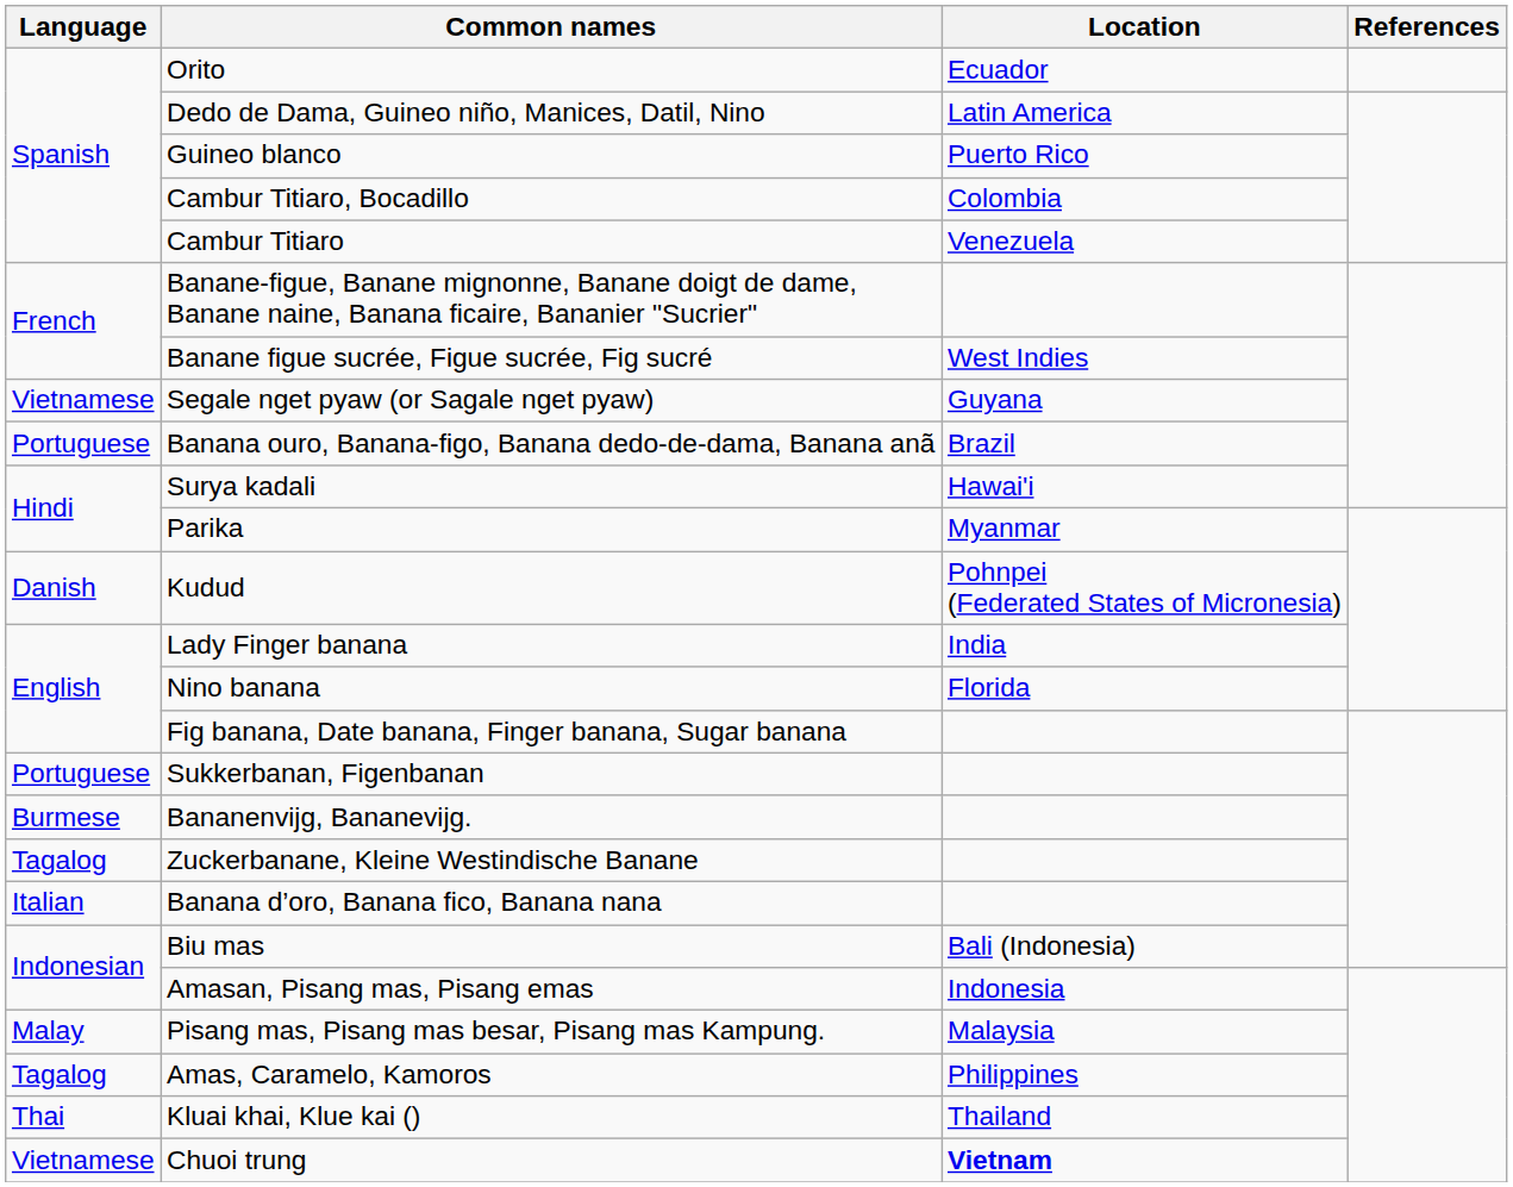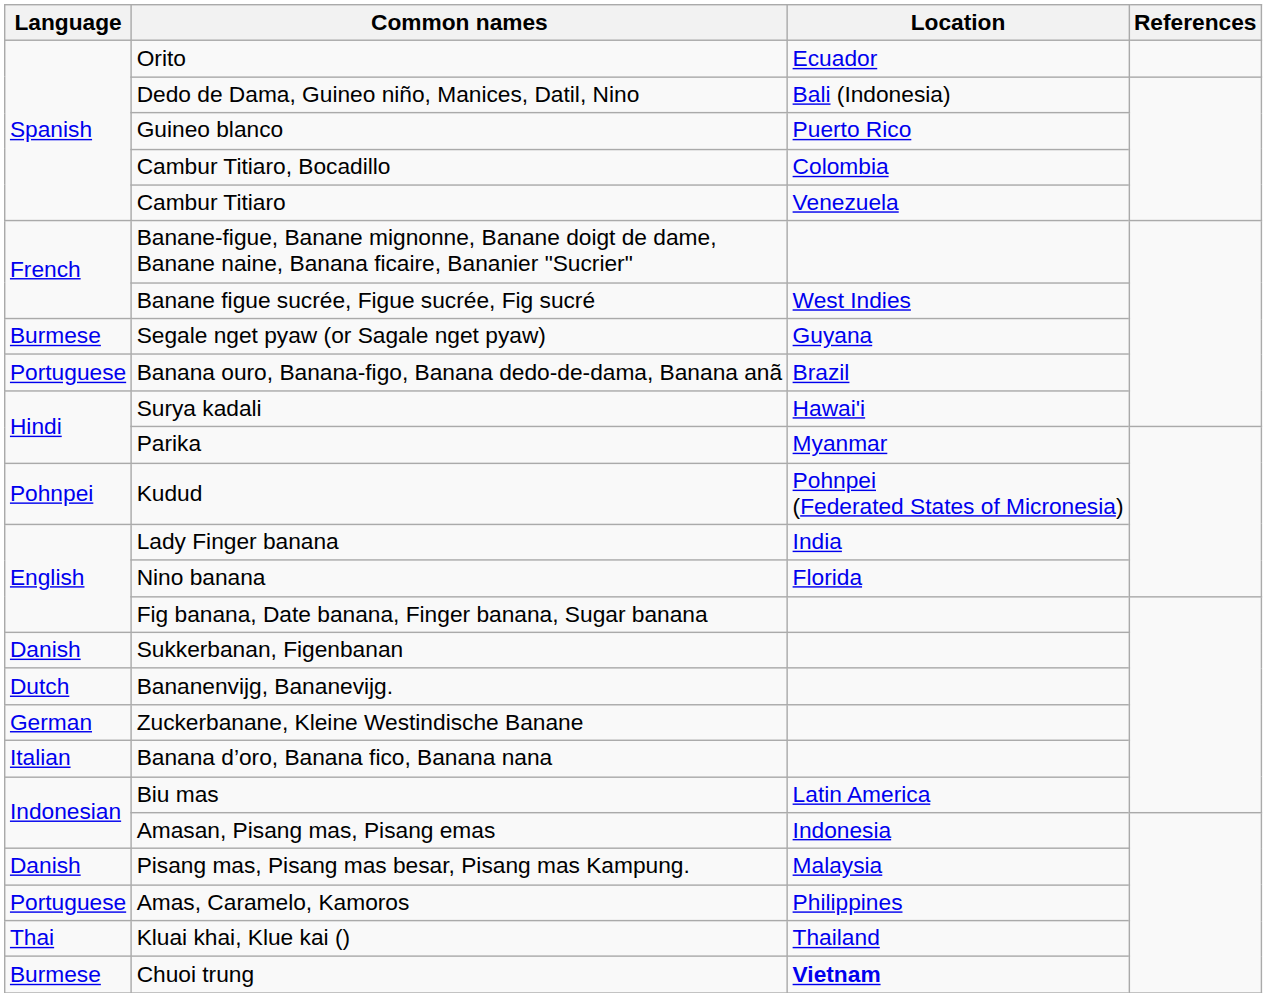Dedo de Dama, Guineo niño, Manices, Datil, Nino | Location: Latin America -> Bali (Indonesia)
Segale nget pyaw (or Sagale nget pyaw) | Language: Vietnamese -> Burmese
Kudud | Language: Danish -> Pohnpei
Sukkerbanan, Figenbanan | Language: Portuguese -> Danish
Bananenvijg, Bananevijg. | Language: Burmese -> Dutch
Zuckerbanane, Kleine Westindische Banane | Language: Tagalog -> German
Biu mas | Location: Bali (Indonesia) -> Latin America
Pisang mas, Pisang mas besar, Pisang mas Kampung. | Language: Malay -> Danish
Amas, Caramelo, Kamoros | Language: Tagalog -> Portuguese
Chuoi trung | Language: Vietnamese -> Burmese
